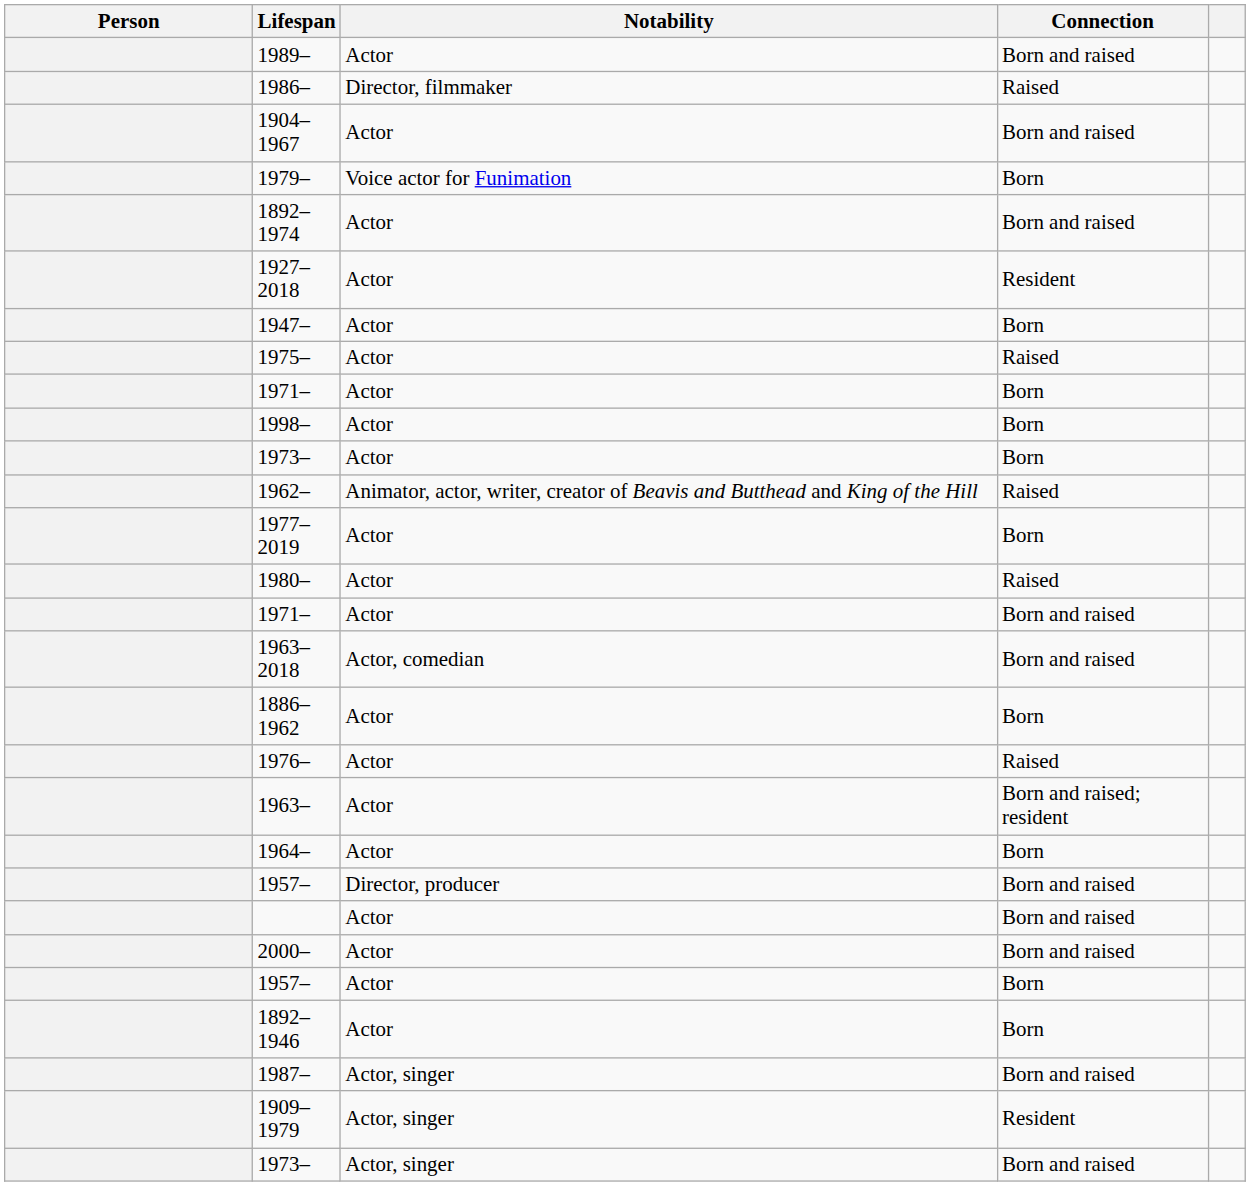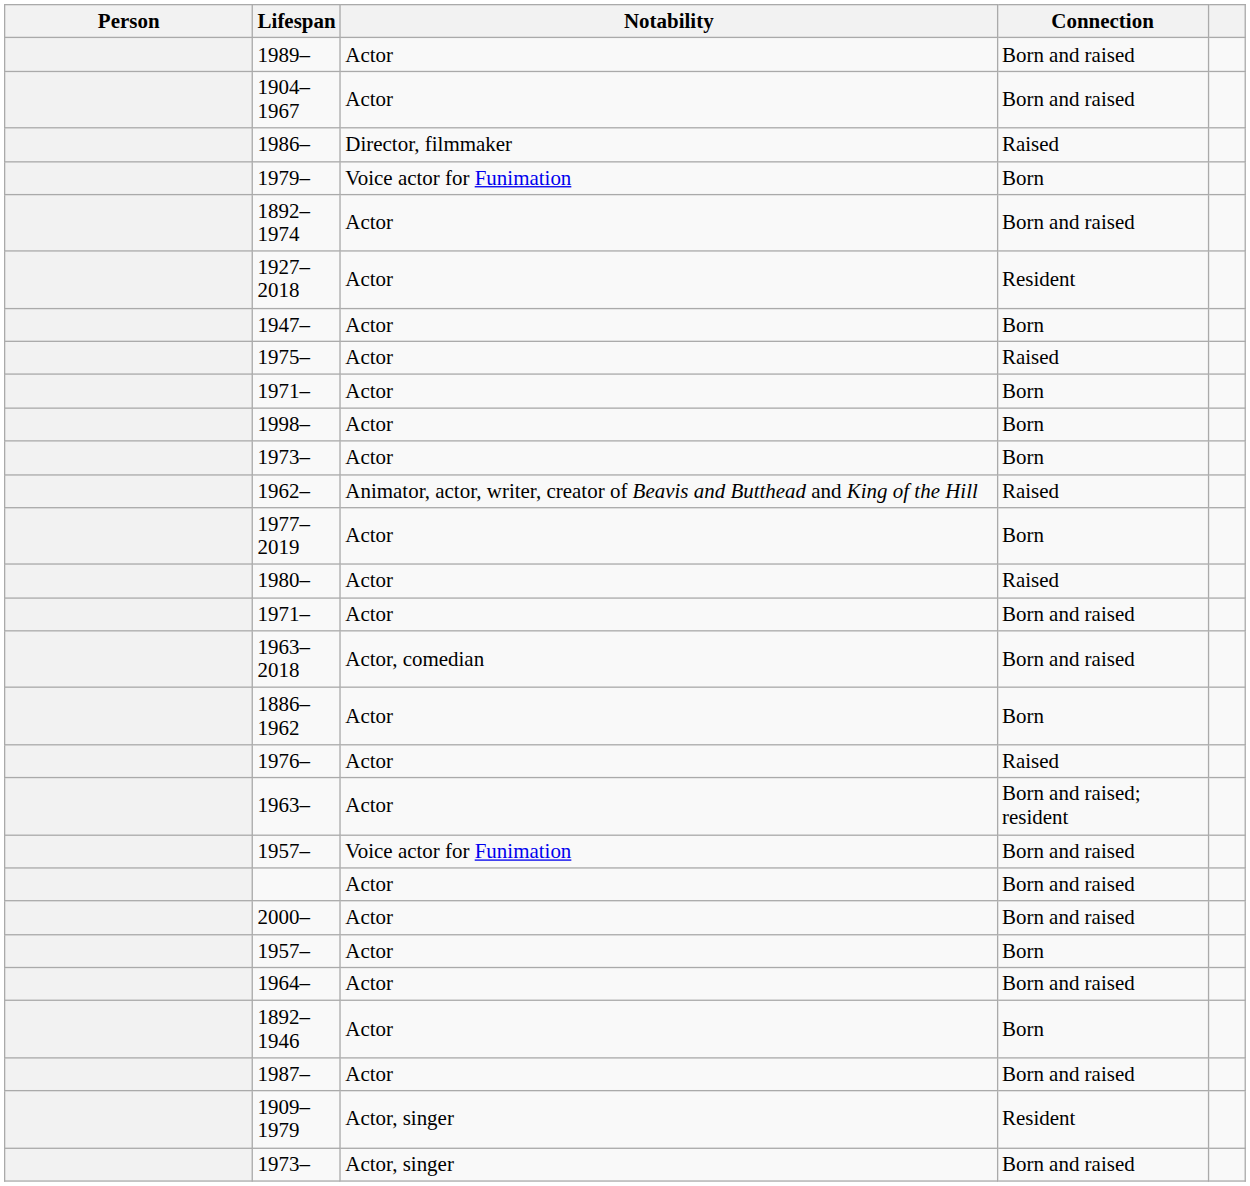rows swapped: 1904–1967 <-> 1986–
- row: 1964– | Actor | Born
1957– / Born and raised | Notability: Director, producer -> Voice actor for Funimation
+ row: 1964– | Actor | Born and raised
1987– | Notability: Actor, singer -> Actor
